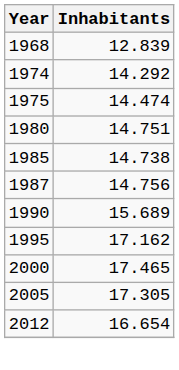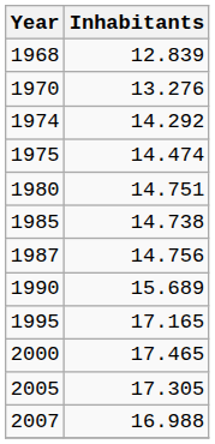+ row: 1970 | 13.276
1995 | Inhabitants: 17.162 -> 17.165
+ row: 2007 | 16.988
- row: 2012 | 16.654
